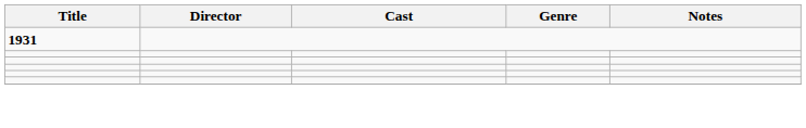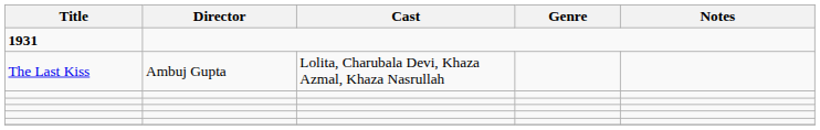+ row: The Last Kiss | Ambuj Gupta | Lolita, Charubala Devi, Khaza Azmal, Khaza Nasrullah
